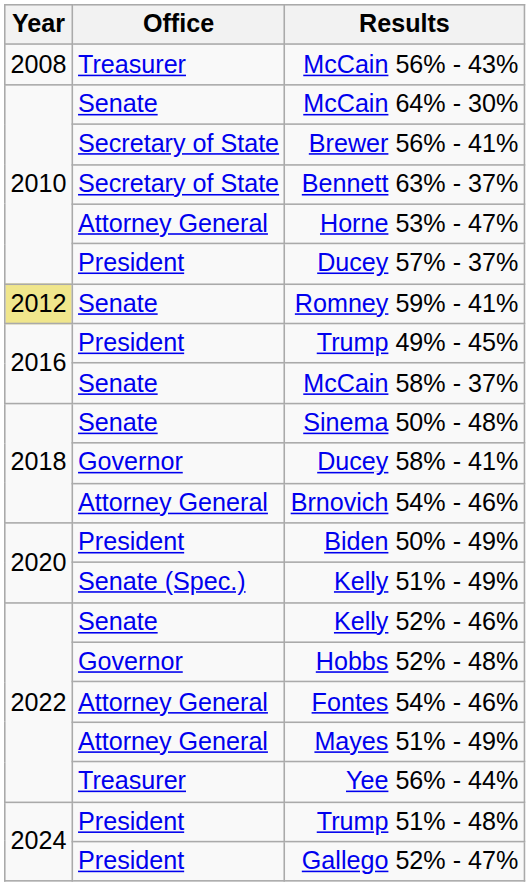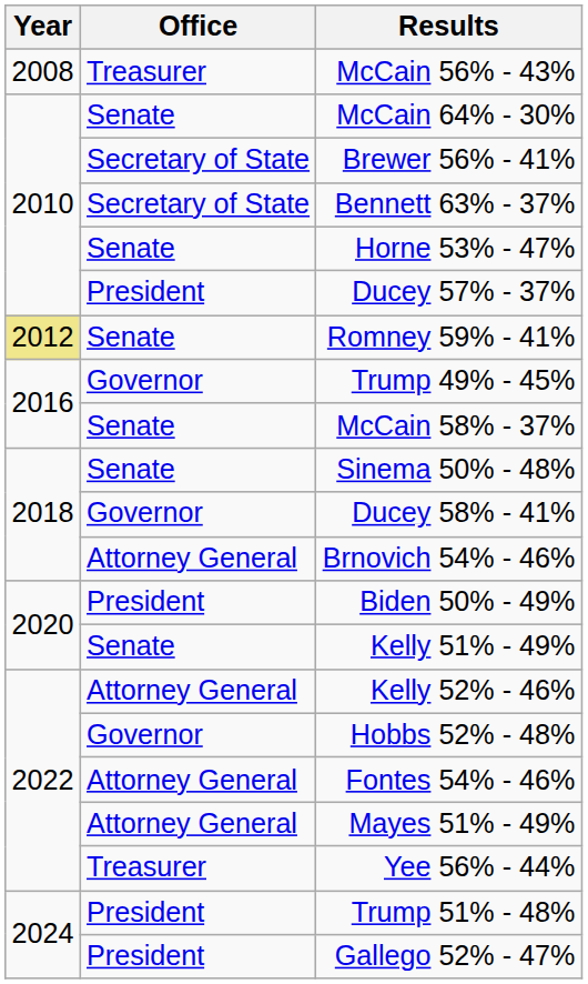Horne 53% - 47% | Office: Attorney General -> Senate
Trump 49% - 45% | Office: President -> Governor
Kelly 51% - 49% | Office: Senate (Spec.) -> Senate
Kelly 52% - 46% | Office: Senate -> Attorney General
